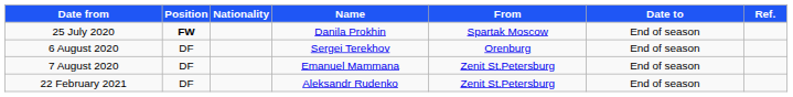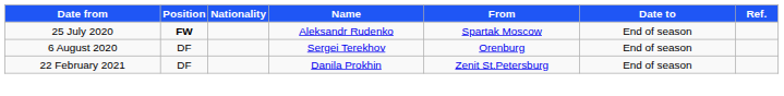25 July 2020 | Name: Danila Prokhin -> Aleksandr Rudenko
- row: 7 August 2020 | DF | Emanuel Mammana | Zenit St.Petersburg | End of season
22 February 2021 | Name: Aleksandr Rudenko -> Danila Prokhin
